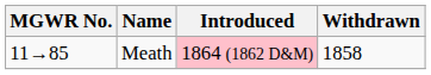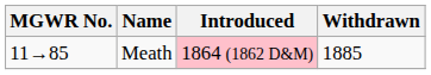Meath | Withdrawn: 1858 -> 1885
